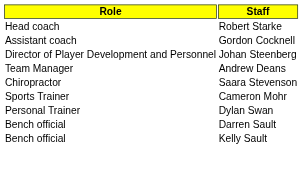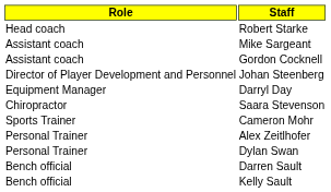+ row: Assistant coach | Mike Sargeant
- row: Team Manager | Andrew Deans
+ row: Equipment Manager | Darryl Day
+ row: Personal Trainer | Alex Zeitlhofer
